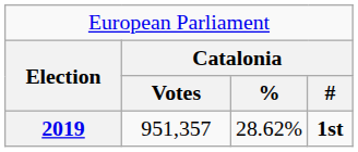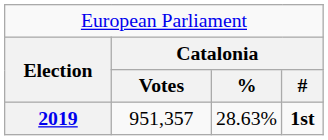2019 | column 3: 28.62% -> 28.63%
